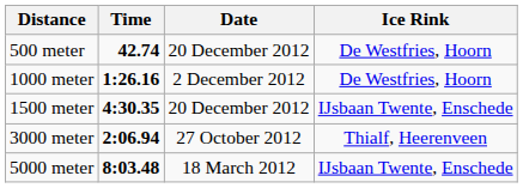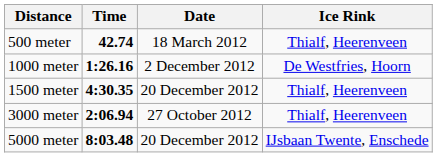500 meter | Date: 20 December 2012 -> 18 March 2012
500 meter | Ice Rink: De Westfries, Hoorn -> Thialf, Heerenveen
1500 meter | Ice Rink: IJsbaan Twente, Enschede -> Thialf, Heerenveen
5000 meter | Date: 18 March 2012 -> 20 December 2012
